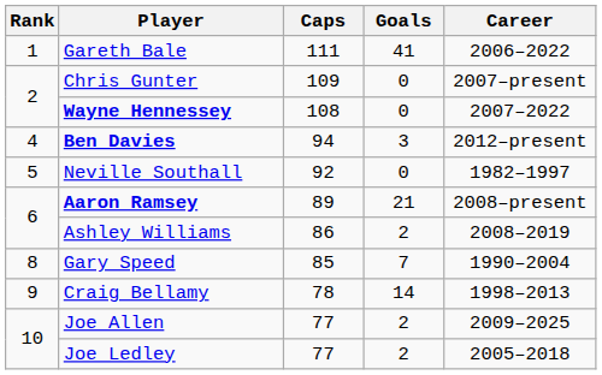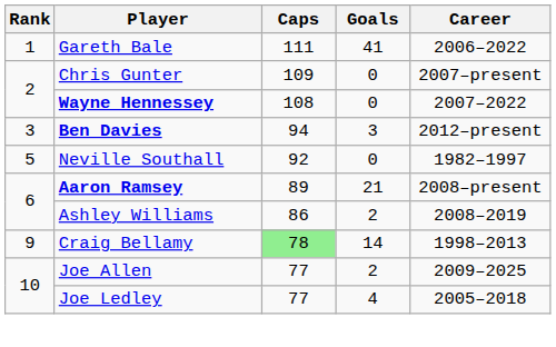Ben Davies | Rank: 4 -> 3
- row: 8 | Gary Speed | 85 | 7 | 1990–2004
Craig Bellamy | Caps: no background -> lightgreen background
Joe Ledley | Goals: 2 -> 4
